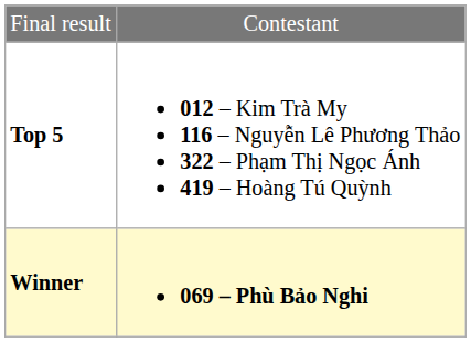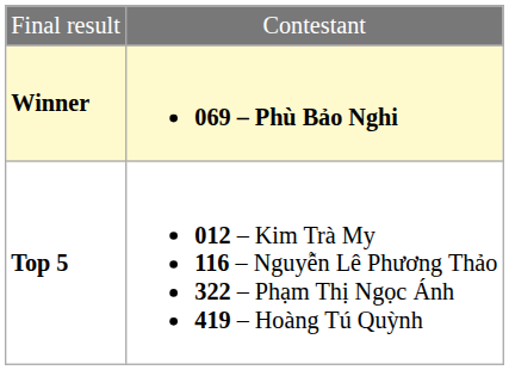rows swapped: Winner <-> Top 5
